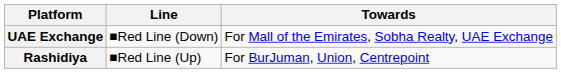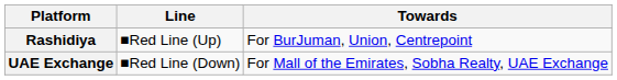rows swapped: Rashidiya <-> UAE Exchange
